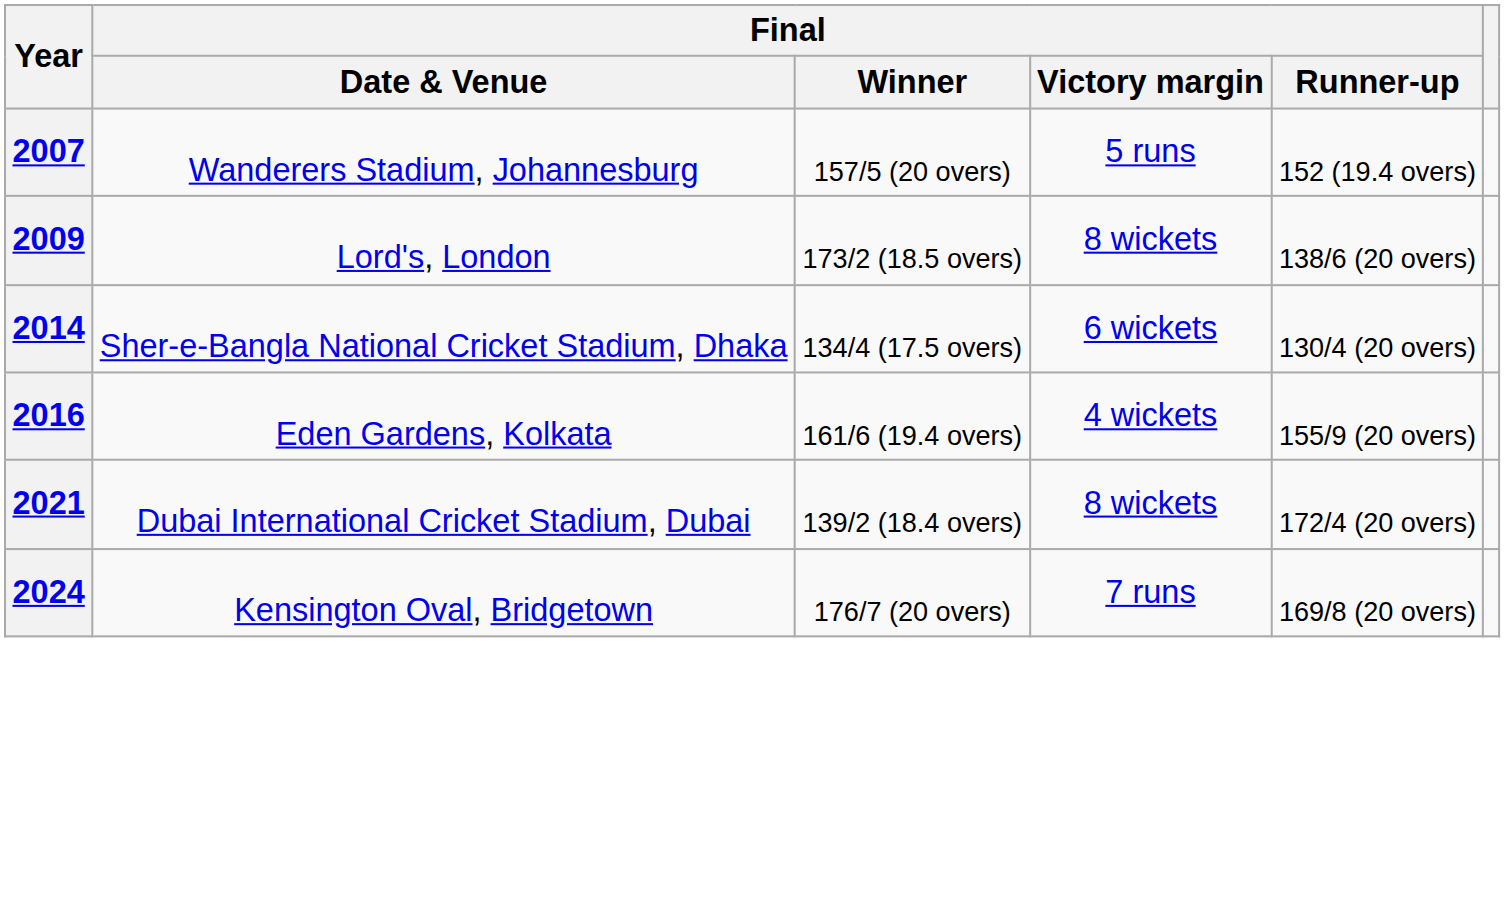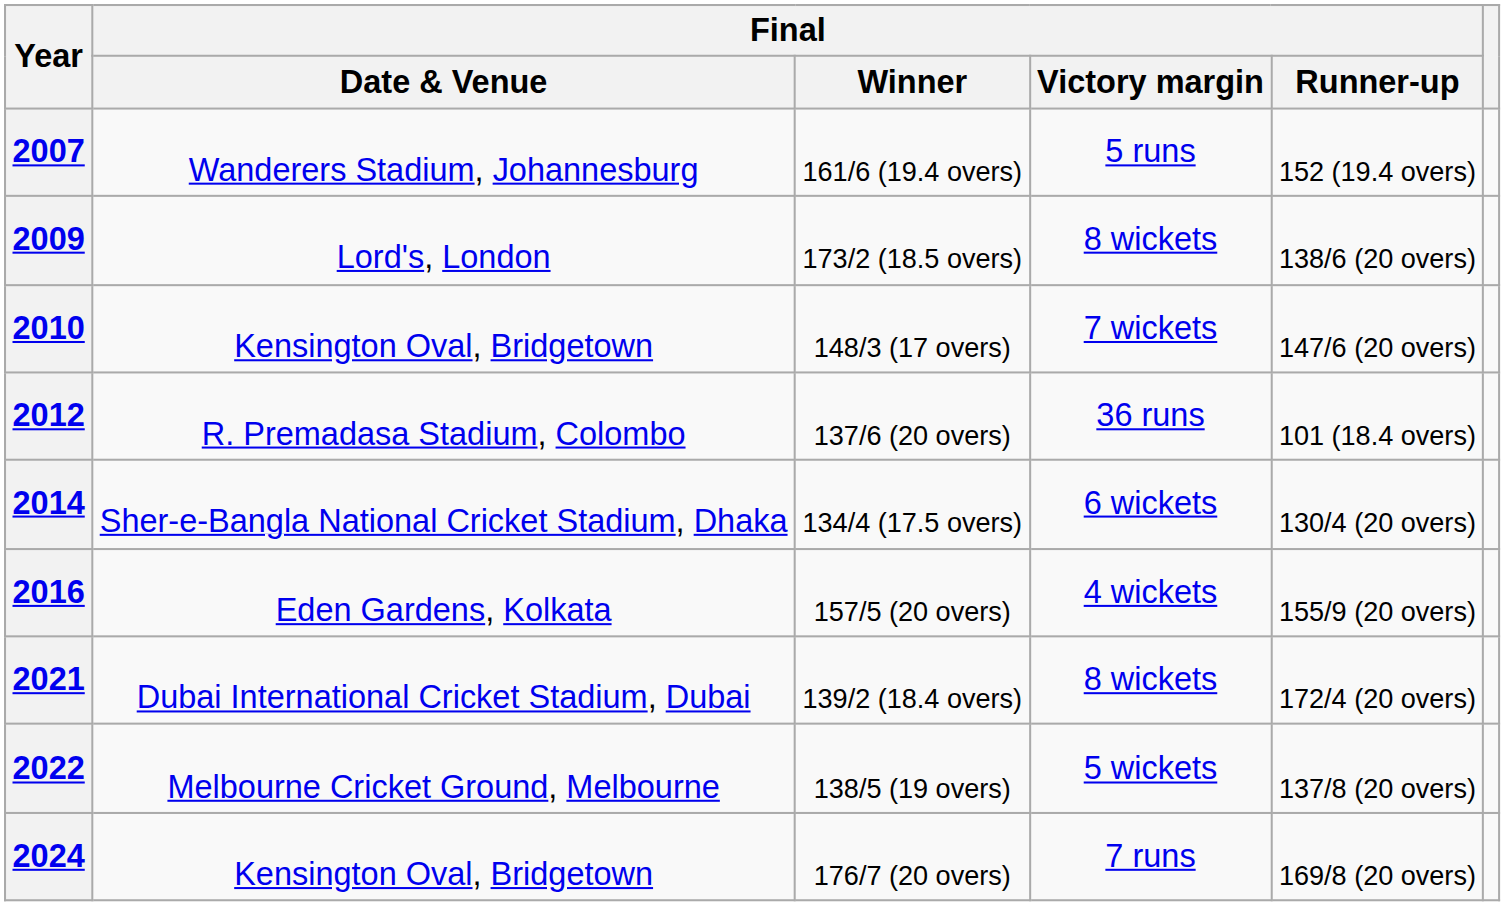2007 | Final / Winner: 157/5 (20 overs) -> 161/6 (19.4 overs)
+ row: 2010 | Kensington Oval, Bridgetown | 148/3 (17 overs) | 7 wickets | 147/6 (20 overs)
+ row: 2012 | R. Premadasa Stadium, Colombo | 137/6 (20 overs) | 36 runs | 101 (18.4 overs)
2016 | Final / Winner: 161/6 (19.4 overs) -> 157/5 (20 overs)
+ row: 2022 | Melbourne Cricket Ground, Melbourne | 138/5 (19 overs) | 5 wickets | 137/8 (20 overs)
